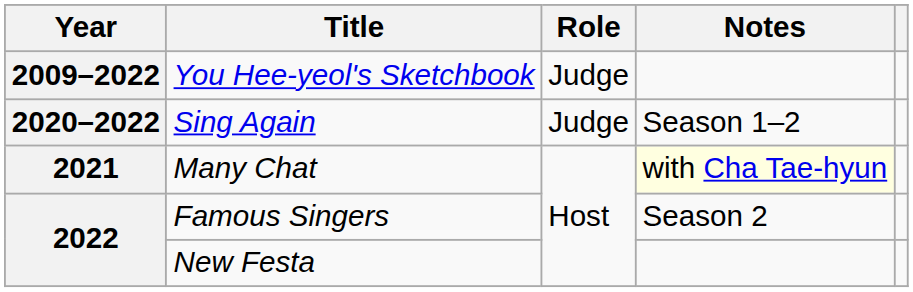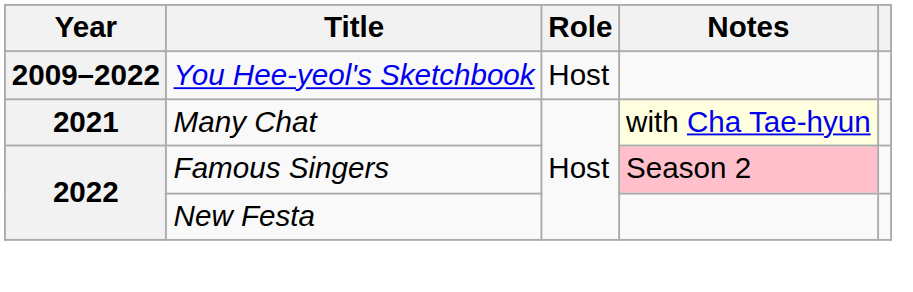You Hee-yeol's Sketchbook | Role: Judge -> Host
- row: 2020–2022 | Sing Again | Judge | Season 1–2
Famous Singers | Notes: no background -> pink background
